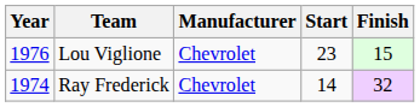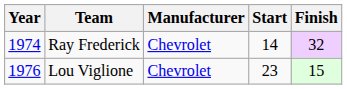rows swapped: Ray Frederick <-> Lou Viglione
